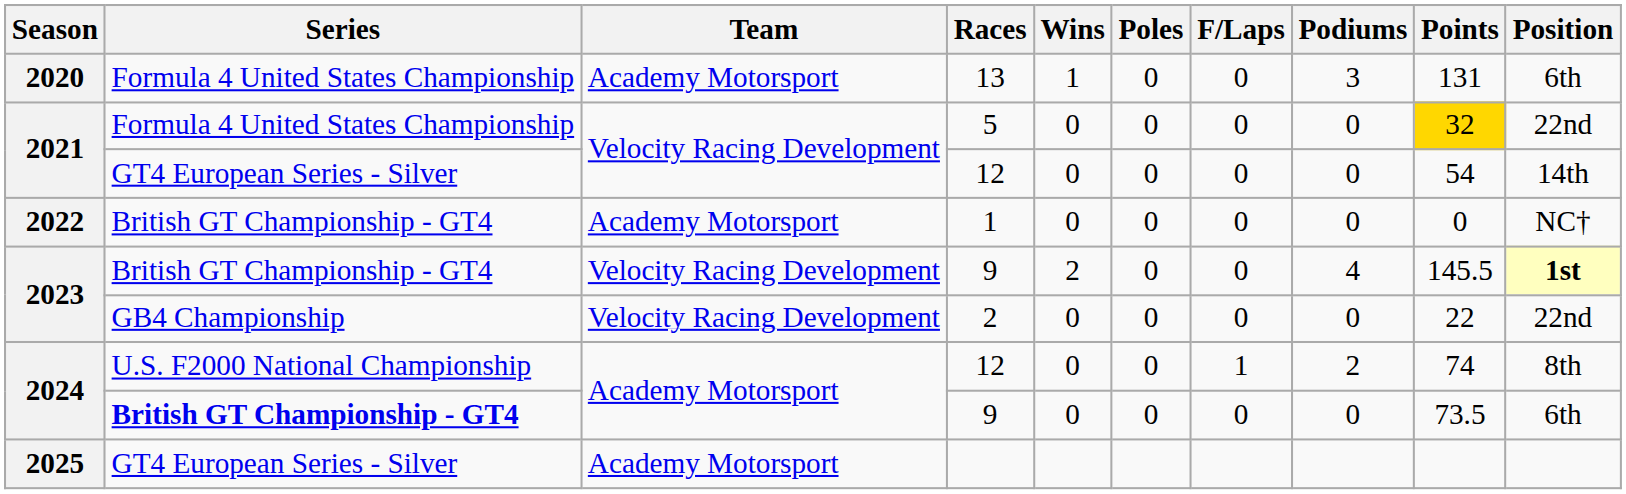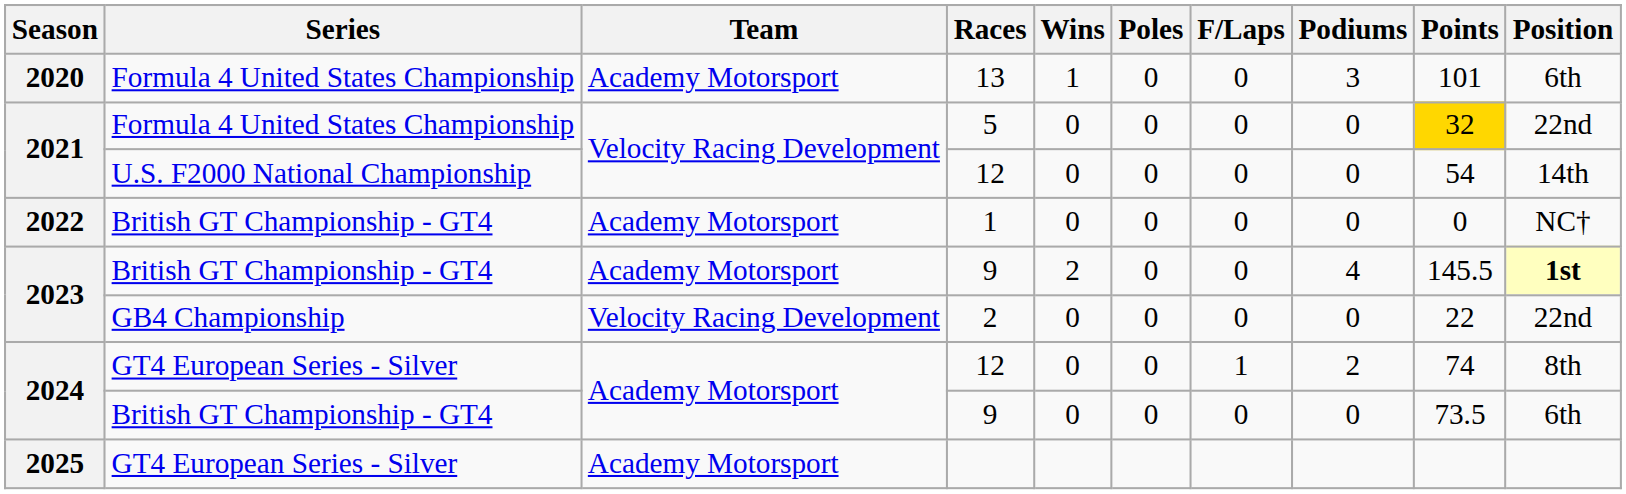13 | Points: 131 -> 101
2021 / 12 | Series: GT4 European Series - Silver -> U.S. F2000 National Championship
2023 / 9 | Team: Velocity Racing Development -> Academy Motorsport
2024 / 12 | Series: U.S. F2000 National Championship -> GT4 European Series - Silver
2024 / 9 | Series: bold -> normal
